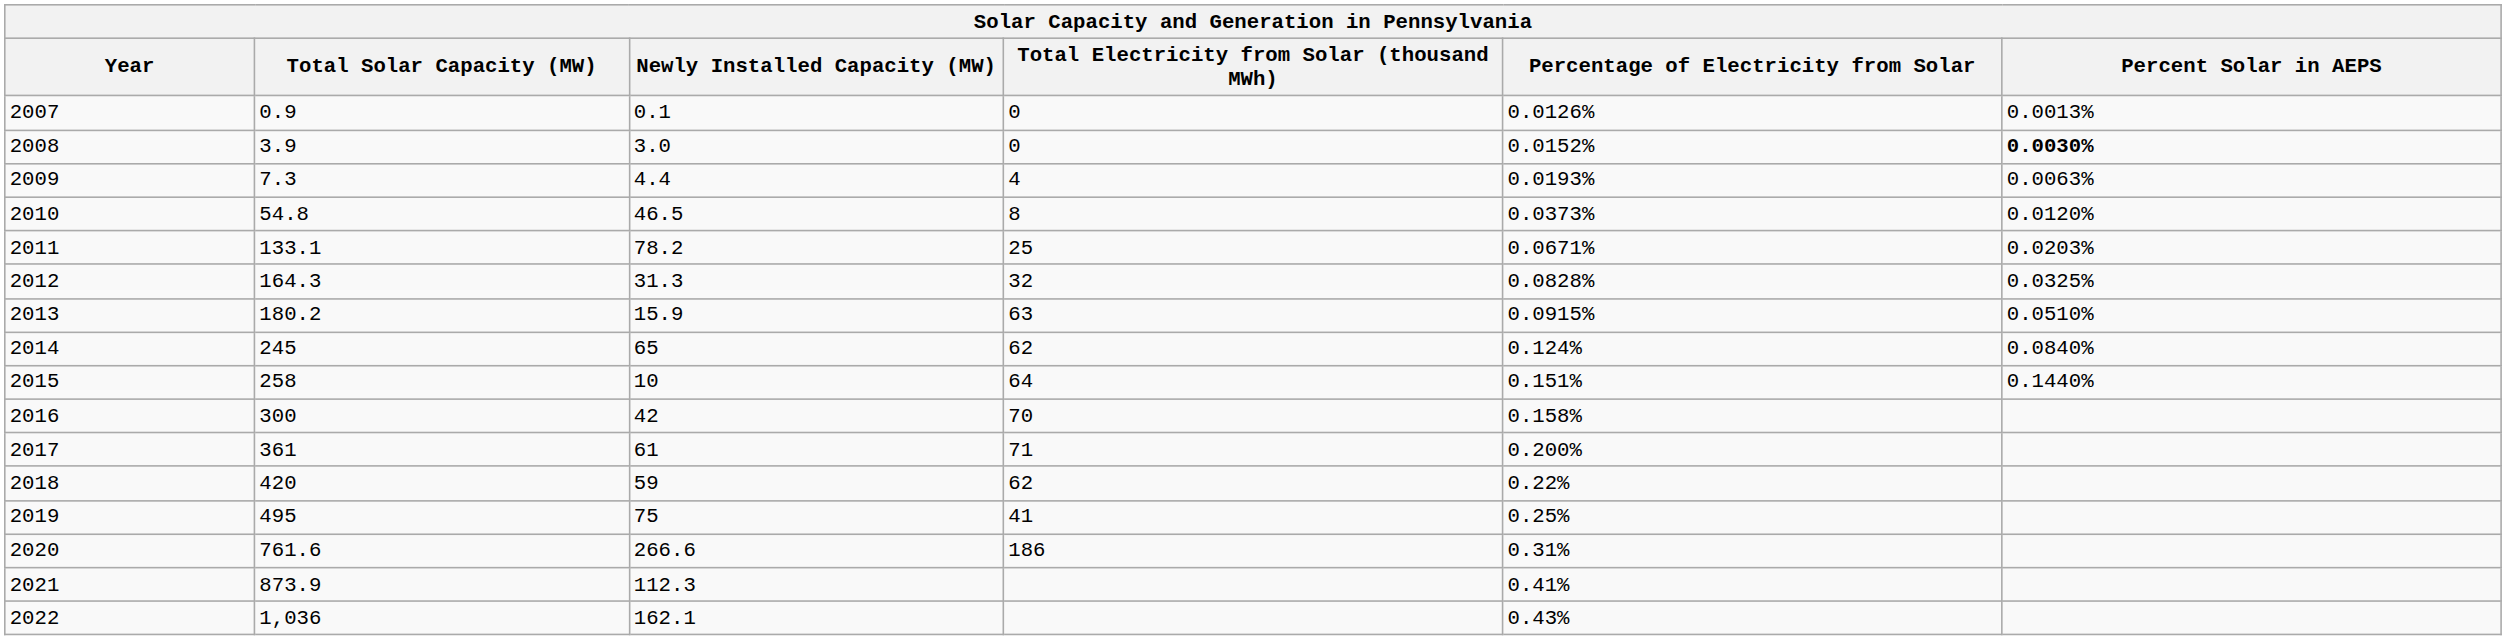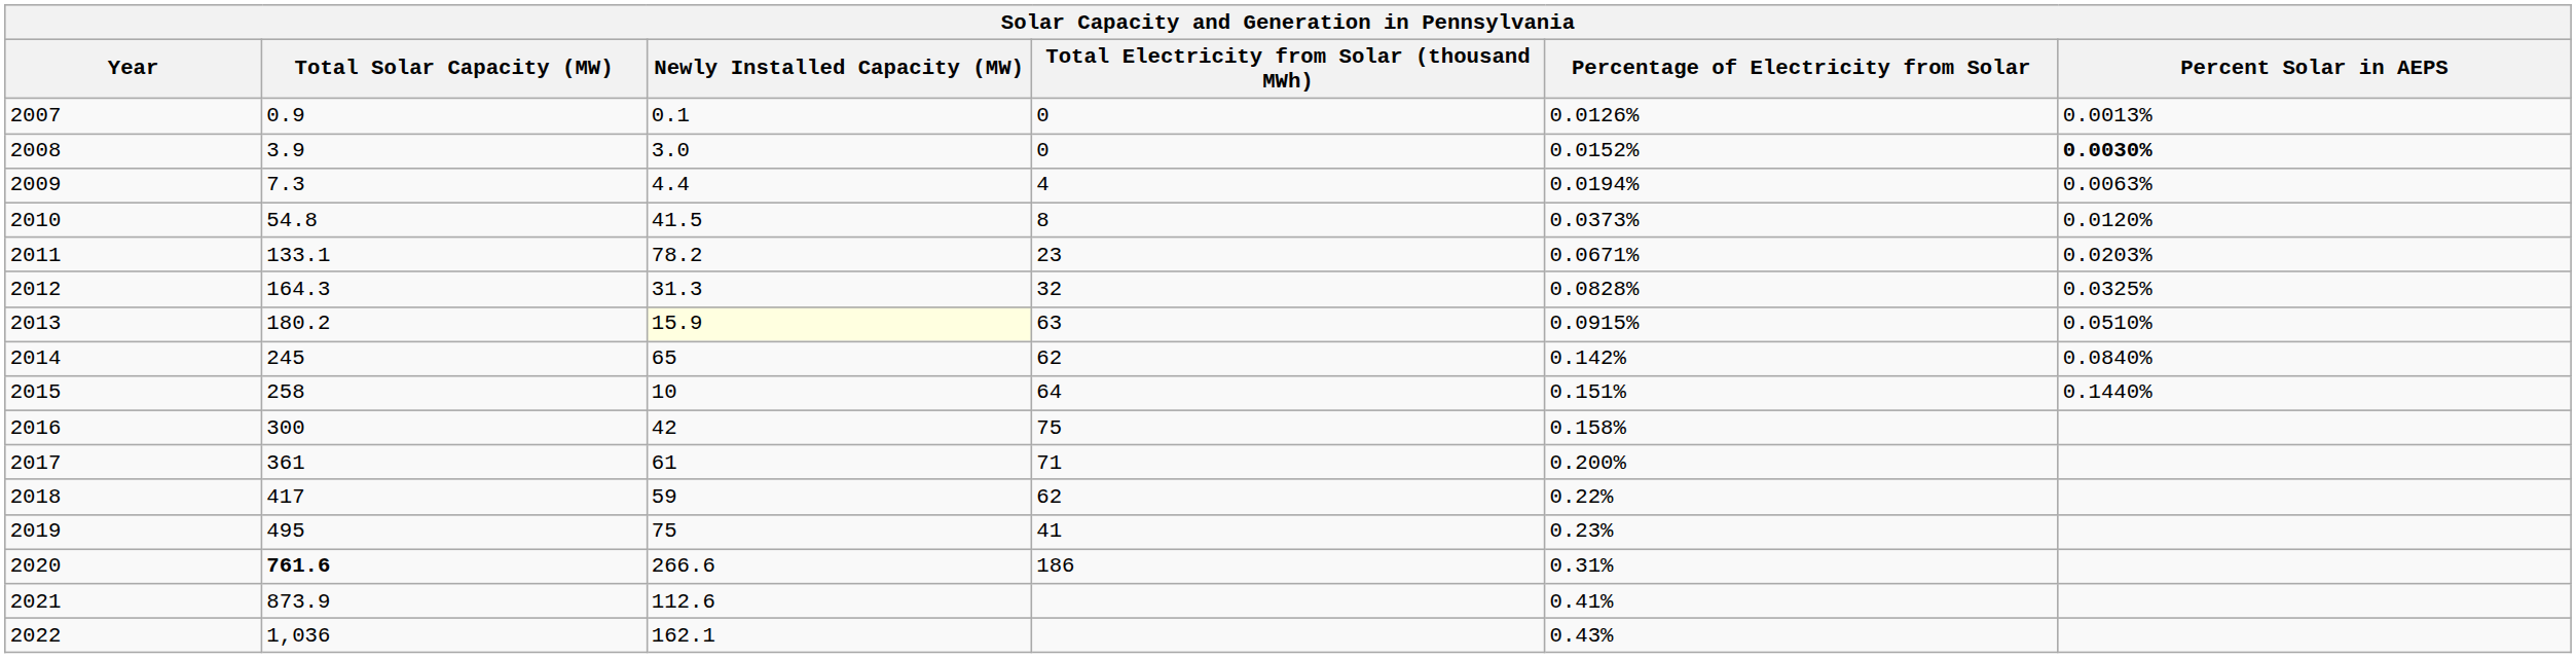2009 | Percentage of Electricity from Solar: 0.0193% -> 0.0194%
2010 | Newly Installed Capacity (MW): 46.5 -> 41.5
2011 | Total Electricity from Solar (thousand MWh): 25 -> 23
2013 | Newly Installed Capacity (MW): no background -> lightyellow background
2014 | Percentage of Electricity from Solar: 0.124% -> 0.142%
2016 | Total Electricity from Solar (thousand MWh): 70 -> 75
2018 | Total Solar Capacity (MW): 420 -> 417
2019 | Percentage of Electricity from Solar: 0.25% -> 0.23%
2020 | Total Solar Capacity (MW): normal -> bold
2021 | Newly Installed Capacity (MW): 112.3 -> 112.6
